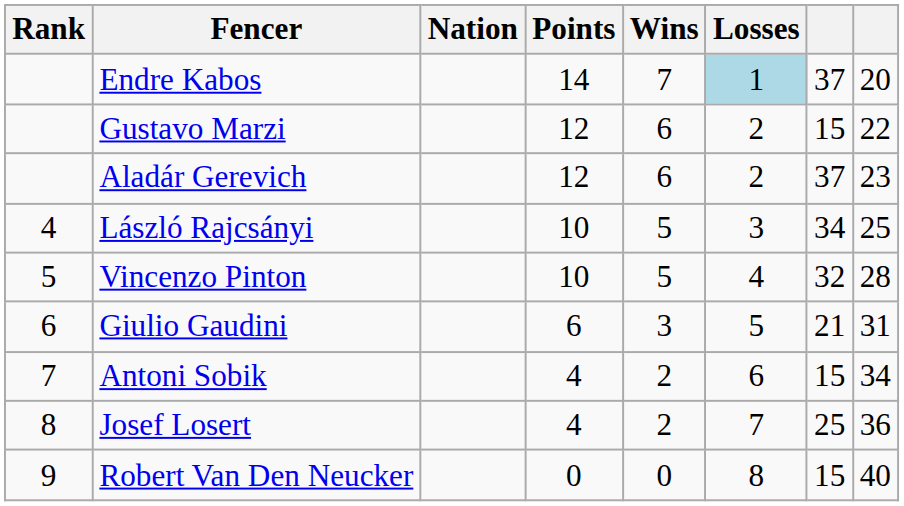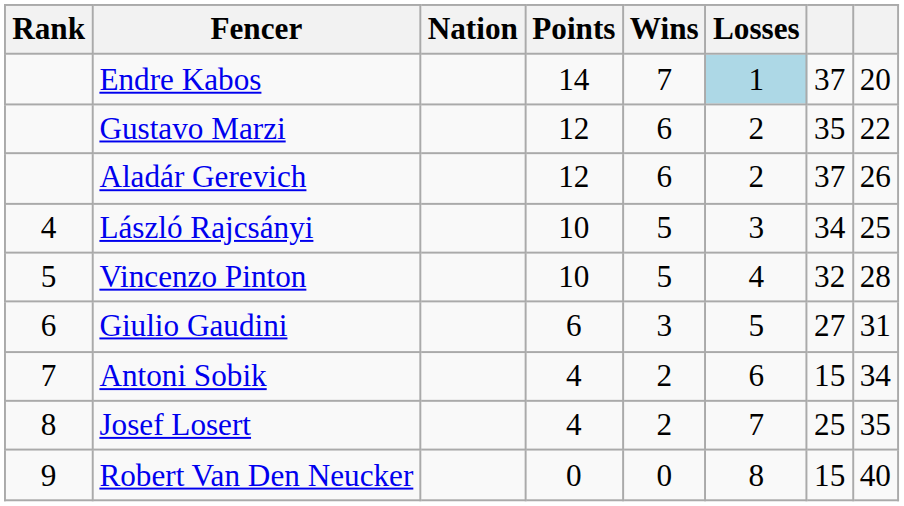Gustavo Marzi | column 7: 15 -> 35
Aladár Gerevich | column 8: 23 -> 26
Giulio Gaudini | column 7: 21 -> 27
Josef Losert | column 8: 36 -> 35
